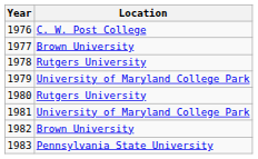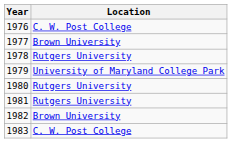1981 | Location: University of Maryland College Park -> Rutgers University
1983 | Location: Pennsylvania State University -> C. W. Post College
